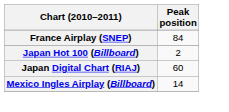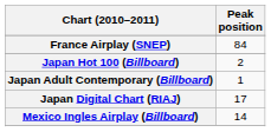+ row: Japan Adult Contemporary (Billboard) | 1
Japan Digital Chart (RIAJ) | Peak position: 60 -> 17
